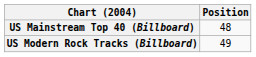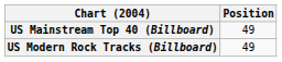US Mainstream Top 40 (Billboard) | Position: 48 -> 49
